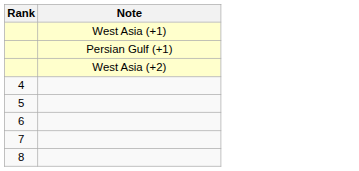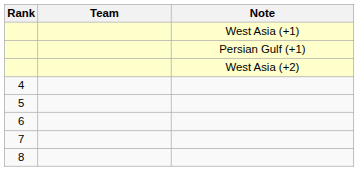+ column: Team
